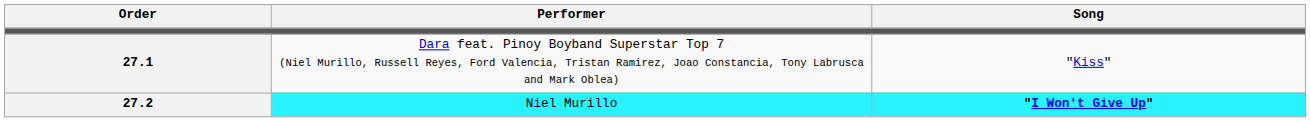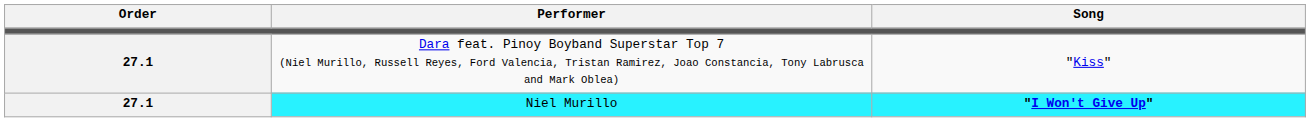Niel Murillo | Order: 27.2 -> 27.1
